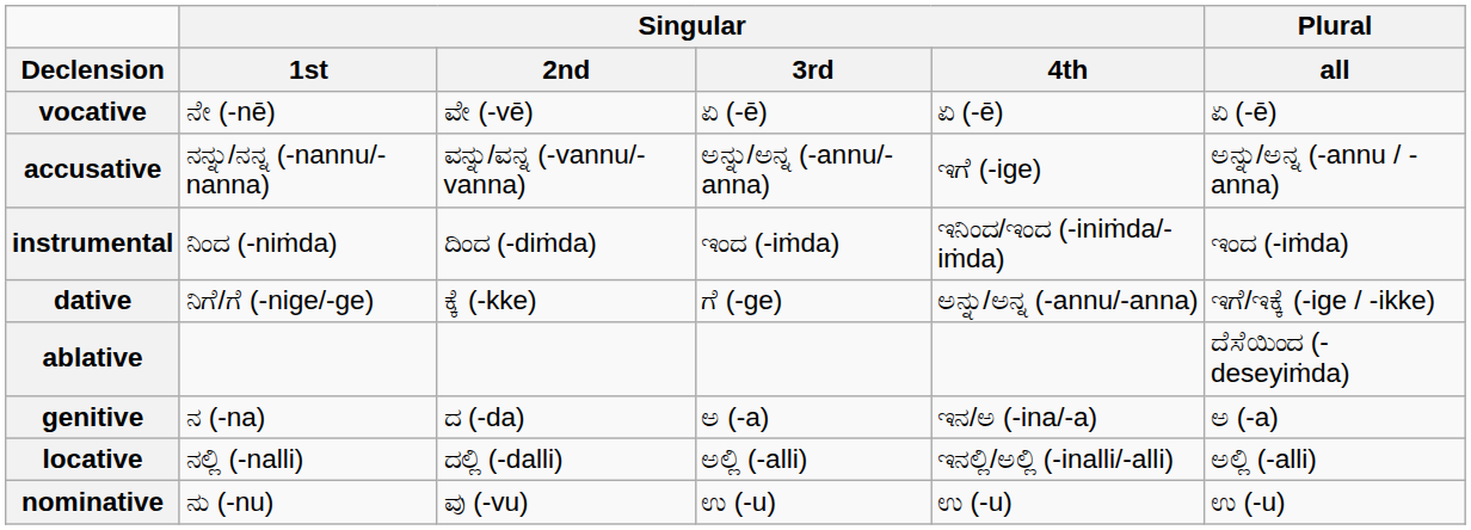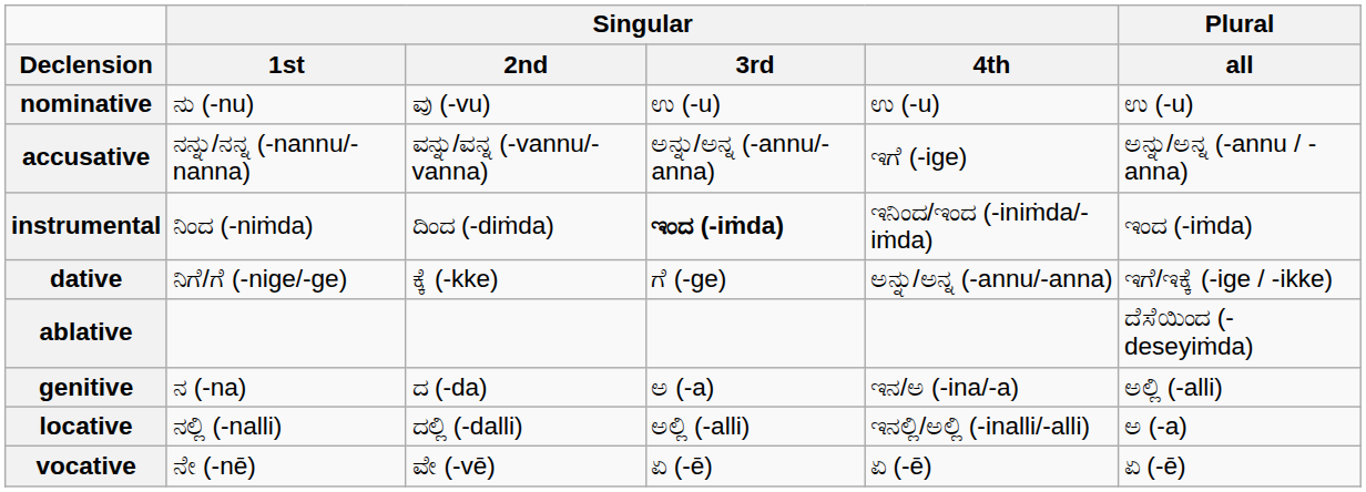rows swapped: nominative <-> vocative
instrumental | Singular / 3rd: normal -> bold
genitive | Plural / all: ಅ (-a) -> ಅಲ್ಲಿ (-alli)
locative | Plural / all: ಅಲ್ಲಿ (-alli) -> ಅ (-a)
